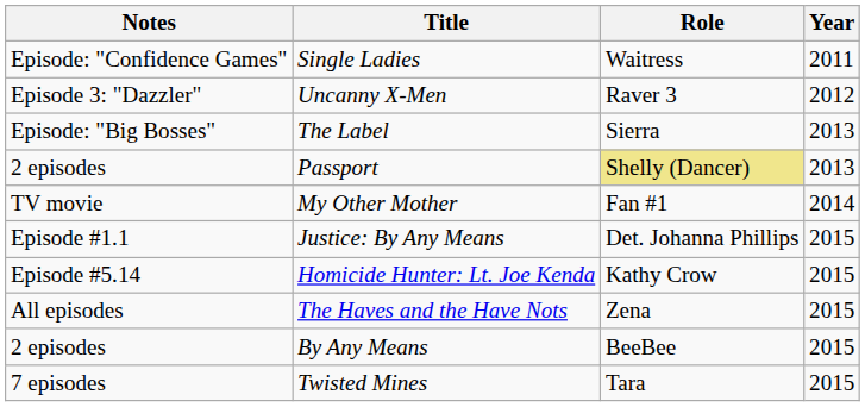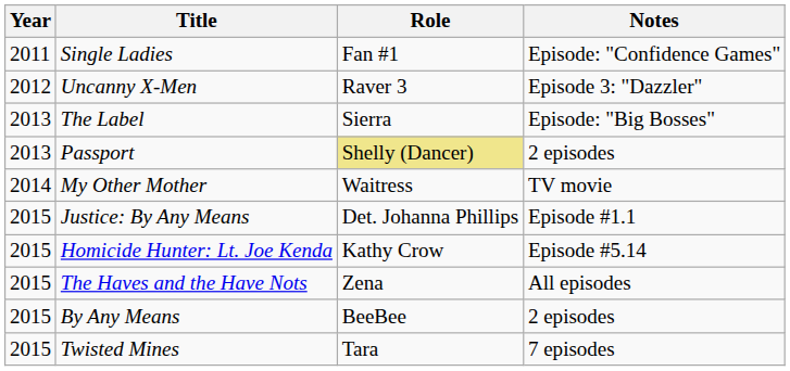columns swapped: Year <-> Notes
Single Ladies | Role: Waitress -> Fan #1
My Other Mother | Role: Fan #1 -> Waitress
